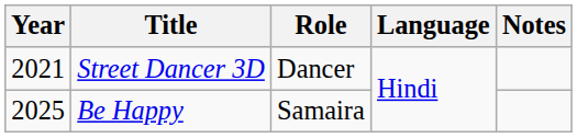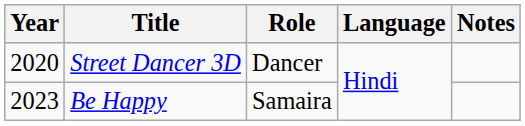Street Dancer 3D | Year: 2021 -> 2020
Be Happy | Year: 2025 -> 2023
